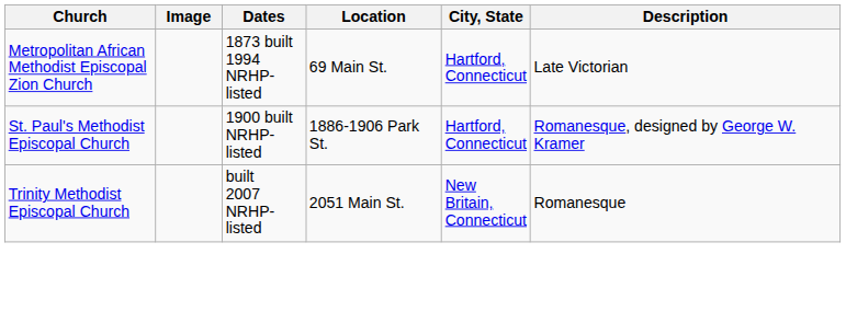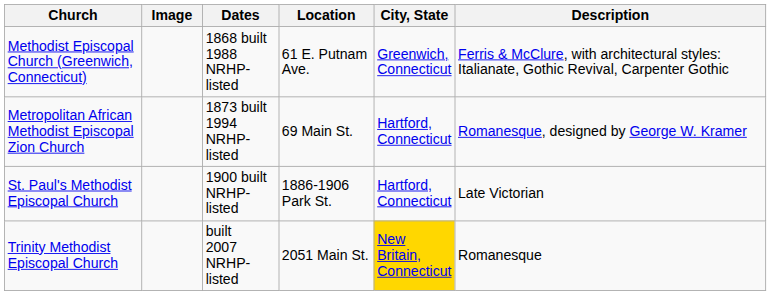+ row: Methodist Episcopal Church (Greenwich, Connecticut) | 1868 built 1988 NRHP-listed | 61 E. Putnam Ave. | Greenwich, Connecticut | Ferris & McClure, with architectural styles: Italianate, Gothic Revival, Carpenter Gothic
Metropolitan African Methodist Episcopal Zion Church | Description: Late Victorian -> Romanesque, designed by George W. Kramer
St. Paul's Methodist Episcopal Church | Description: Romanesque, designed by George W. Kramer -> Late Victorian
Trinity Methodist Episcopal Church | City, State: no background -> gold background
